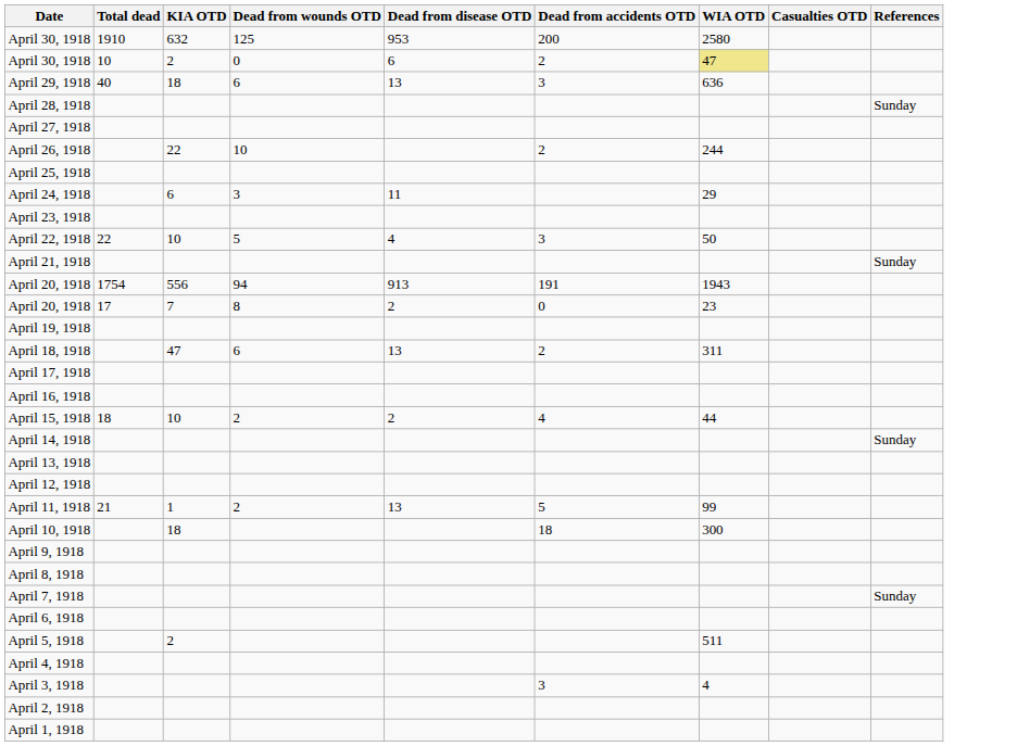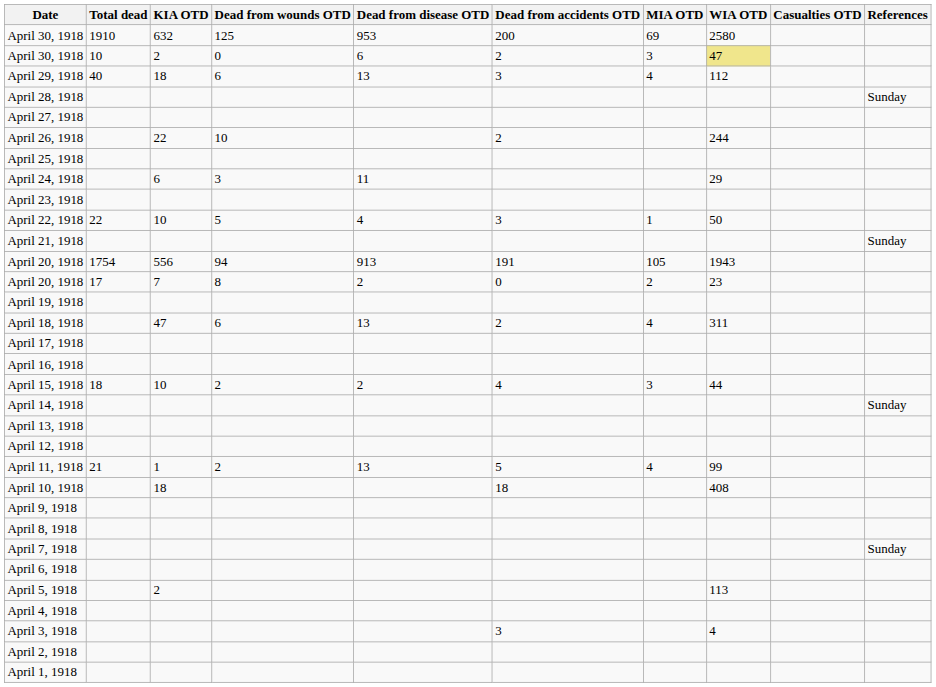+ column: MIA OTD | 69 | 3 | 4 | 1 | 105 | 2 | 4 | 3 | 4
April 29, 1918 | WIA OTD: 636 -> 112
April 10, 1918 | WIA OTD: 300 -> 408
April 5, 1918 | WIA OTD: 511 -> 113
